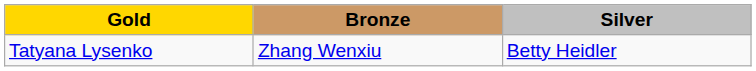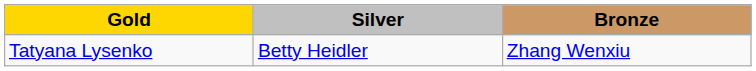columns swapped: Silver <-> Bronze
